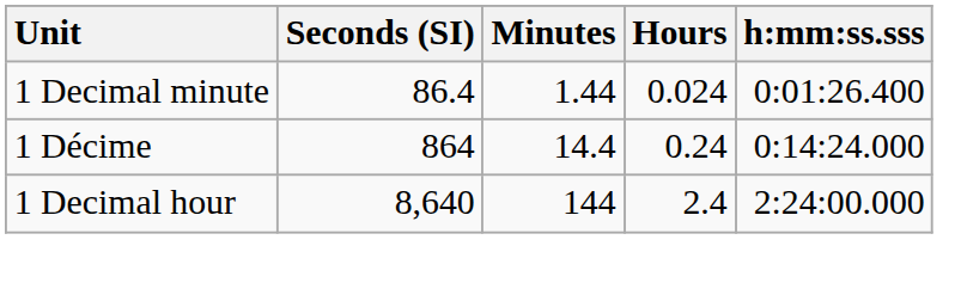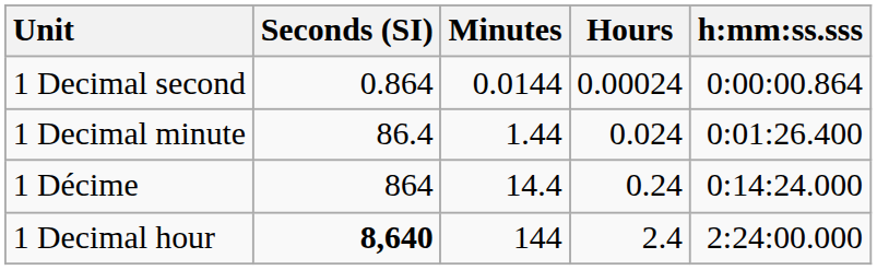+ row: 1 Decimal second | 0.864 | 0.0144 | 0.00024 | 0:00:00.864
1 Decimal hour | Seconds (SI): normal -> bold
